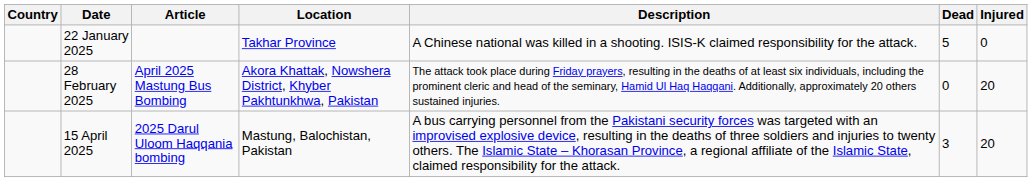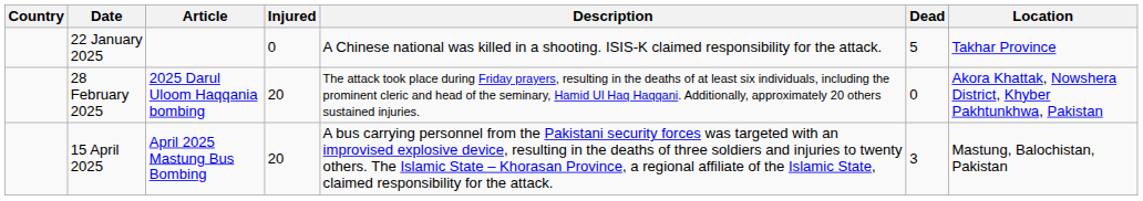columns swapped: Location <-> Injured
28 February 2025 | Article: April 2025 Mastung Bus Bombing -> 2025 Darul Uloom Haqqania bombing
15 April 2025 | Article: 2025 Darul Uloom Haqqania bombing -> April 2025 Mastung Bus Bombing
